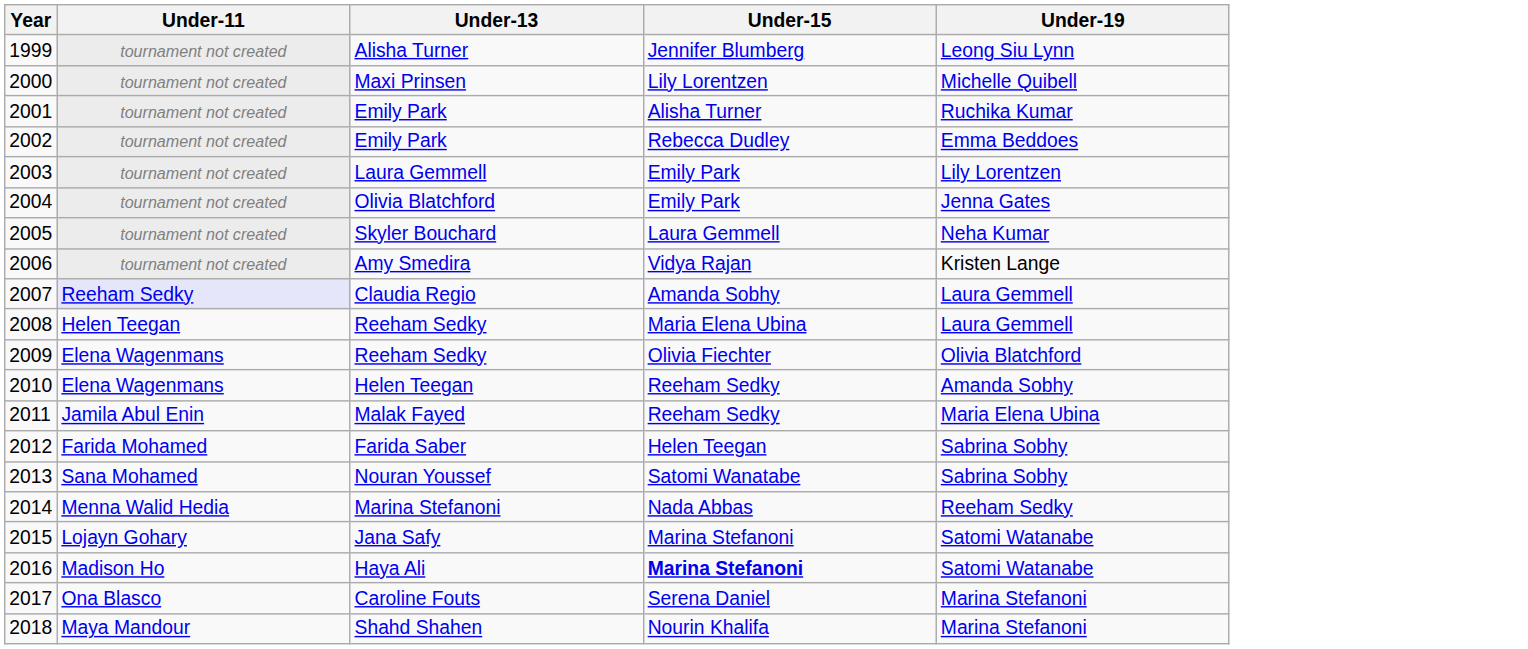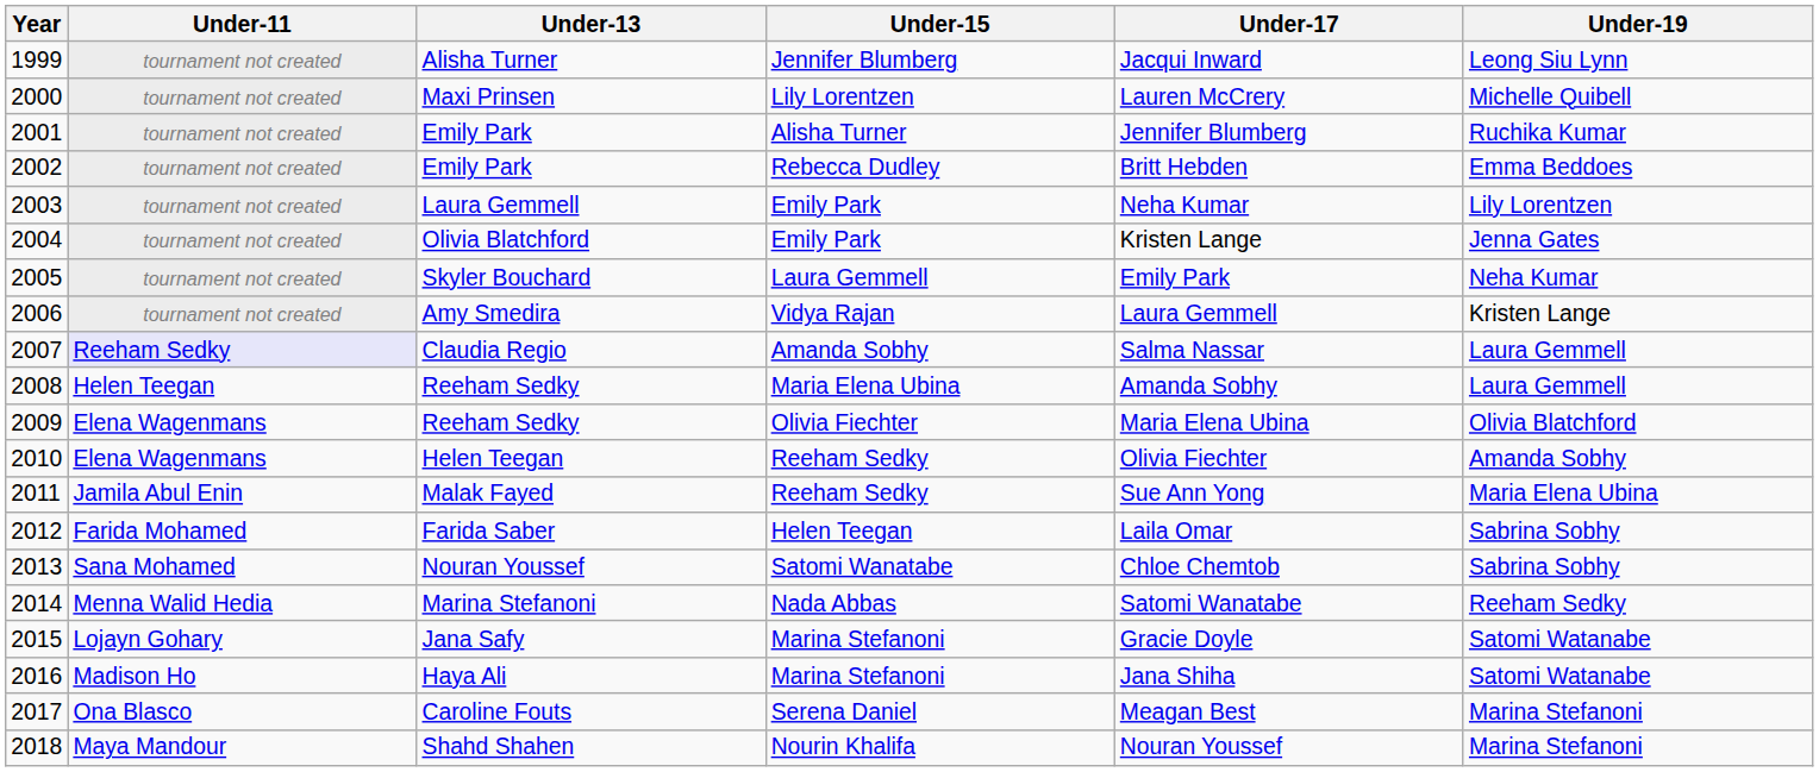+ column: Under-17 | Jacqui Inward | Lauren McCrery | Jennifer Blumberg | Britt Hebden | Neha Kumar | Kristen Lange | Emily Park | Laura Gemmell | Salma Nassar | Amanda Sobhy | Maria Elena Ubina | Olivia Fiechter | Sue Ann Yong | Laila Omar | Chloe Chemtob | Satomi Wanatabe | Gracie Doyle | Jana Shiha | Meagan Best | Nouran Youssef
Haya Ali | Under-15: bold -> normal
